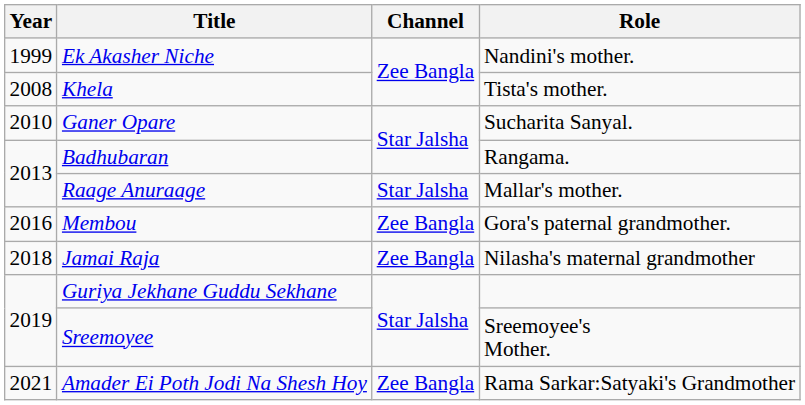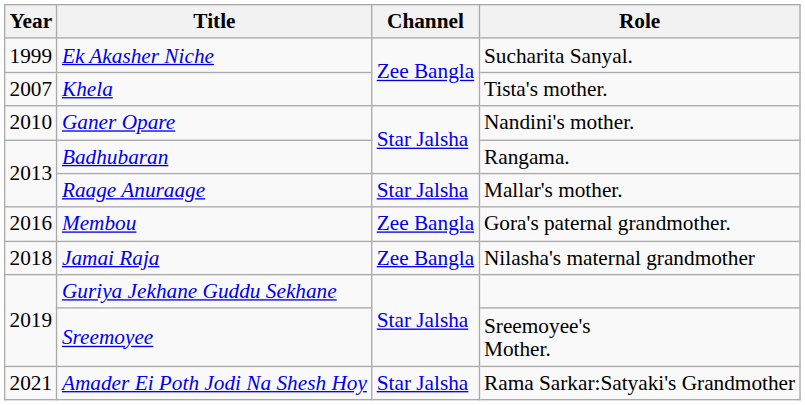Ek Akasher Niche | Role: Nandini's mother. -> Sucharita Sanyal.
Khela | Year: 2008 -> 2007
Ganer Opare | Role: Sucharita Sanyal. -> Nandini's mother.
Amader Ei Poth Jodi Na Shesh Hoy | Channel: Zee Bangla -> Star Jalsha
